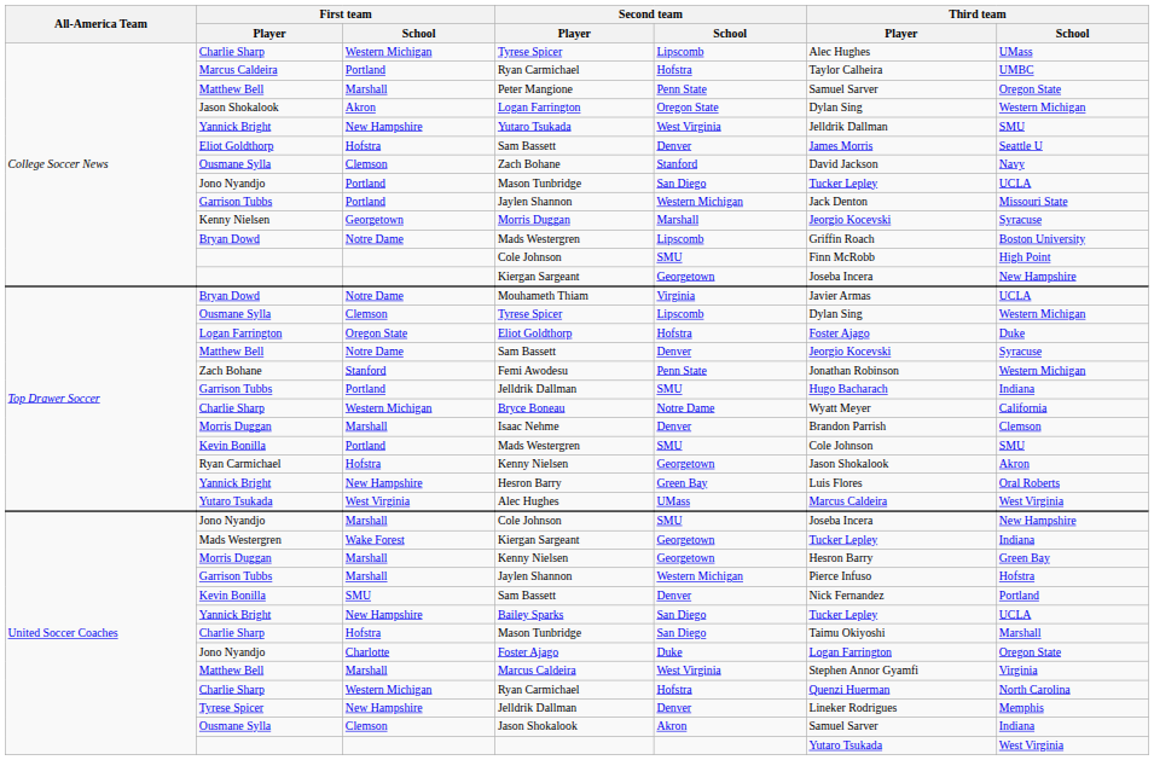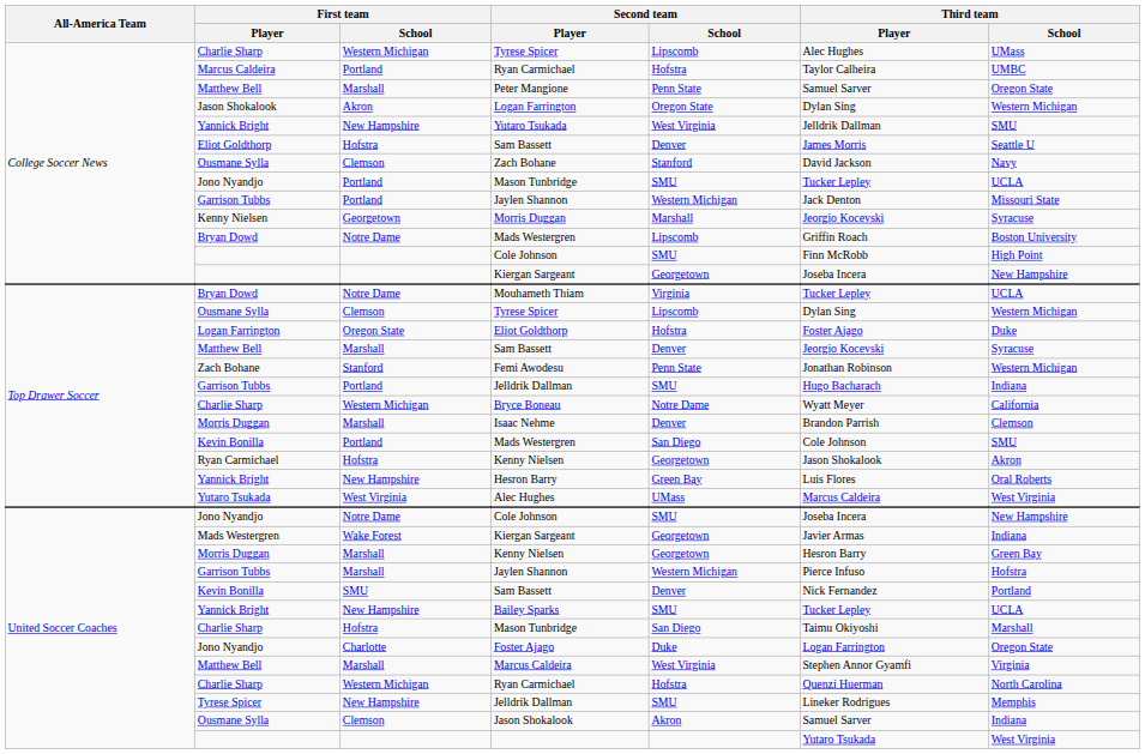College Soccer News / Mason Tunbridge | Second team / School: San Diego -> SMU
Mouhameth Thiam | Third team / Player: Javier Armas -> Tucker Lepley
Top Drawer Soccer / Sam Bassett | First team / School: Notre Dame -> Marshall
Top Drawer Soccer / Mads Westergren | Second team / School: SMU -> San Diego
United Soccer Coaches / Cole Johnson | First team / School: Marshall -> Notre Dame
United Soccer Coaches / Kiergan Sargeant | Third team / Player: Tucker Lepley -> Javier Armas
Bailey Sparks | Second team / School: San Diego -> SMU
United Soccer Coaches / Jelldrik Dallman | Second team / School: Denver -> SMU
